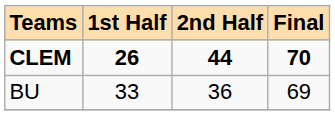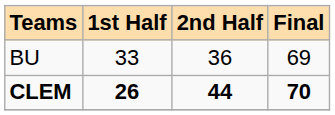rows swapped: CLEM <-> BU
